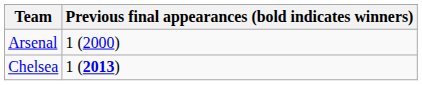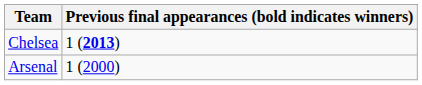rows swapped: Chelsea <-> Arsenal
